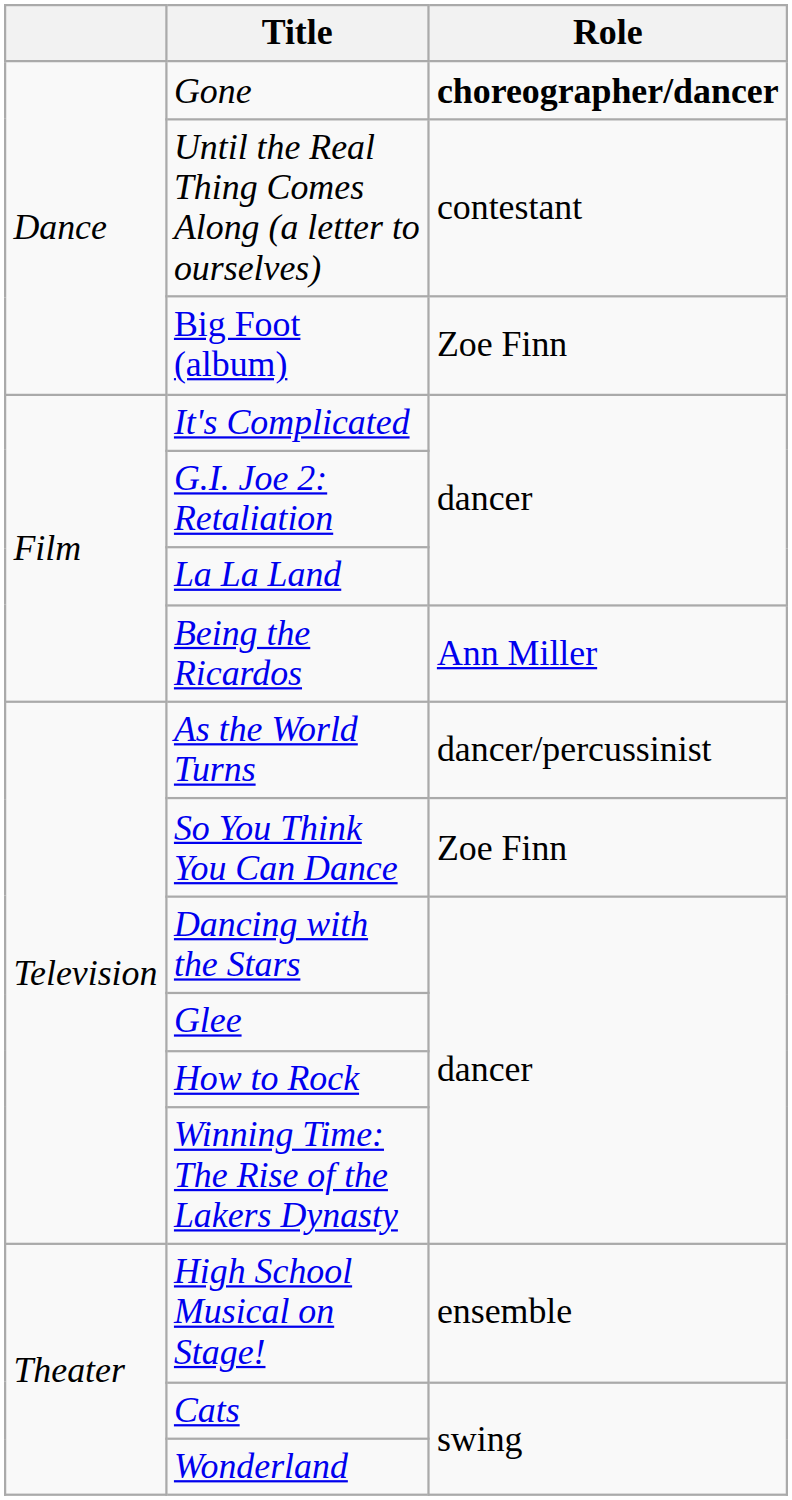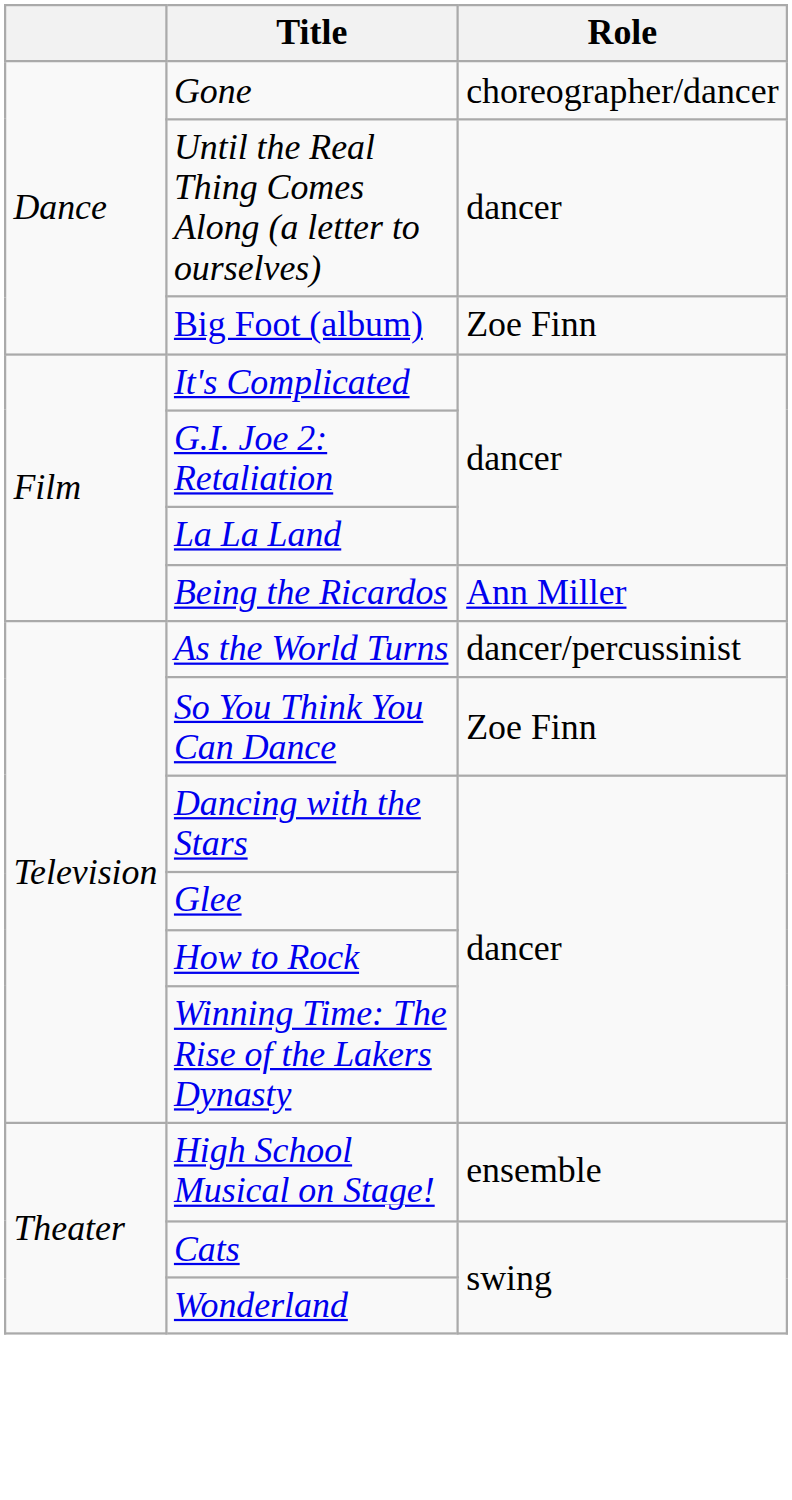Gone | Role: bold -> normal
Until the Real Thing Comes Along (a letter to ourselves) | Role: contestant -> dancer
